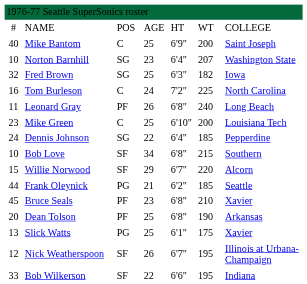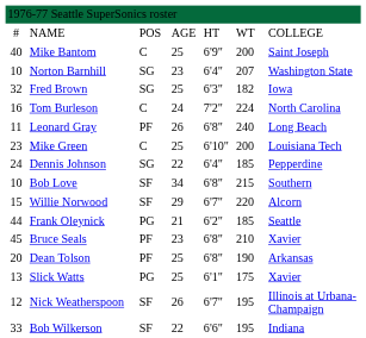Tom Burleson | column 6: 225 -> 224
